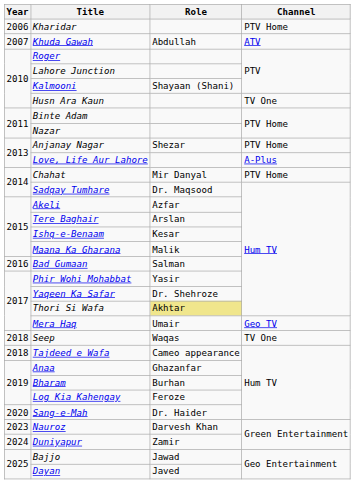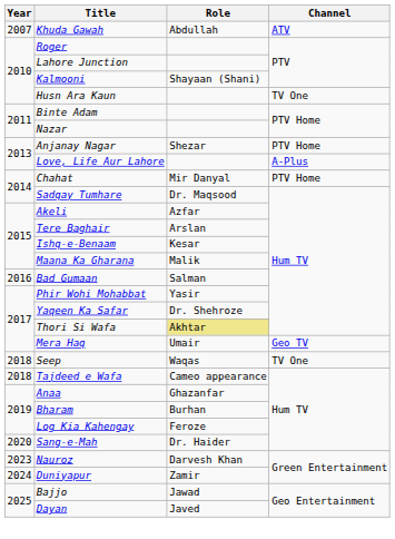- row: 2006 | Kharidar | PTV Home
